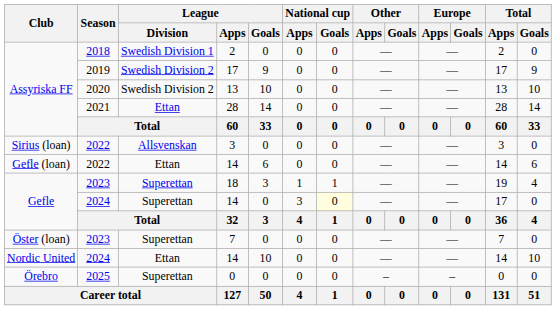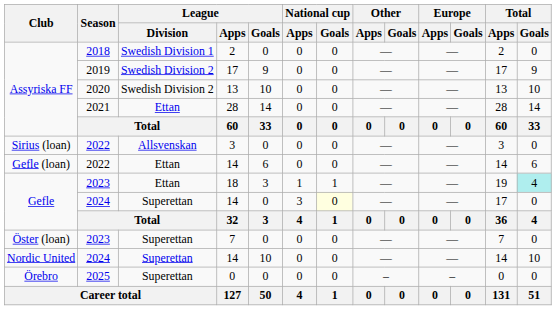18 | League / Division: Superettan -> Ettan
18 | Total / Goals: no background -> paleturquoise background
Nordic United / 14 | League / Division: Ettan -> Superettan
